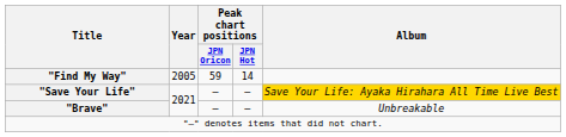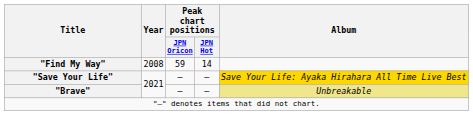"Find My Way" | Year: 2005 -> 2008
"Brave" | Album: no background -> khaki background
